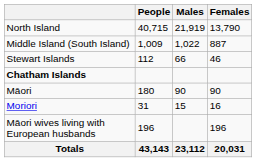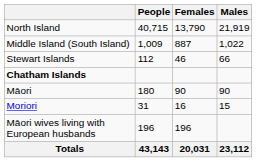columns swapped: Males <-> Females
